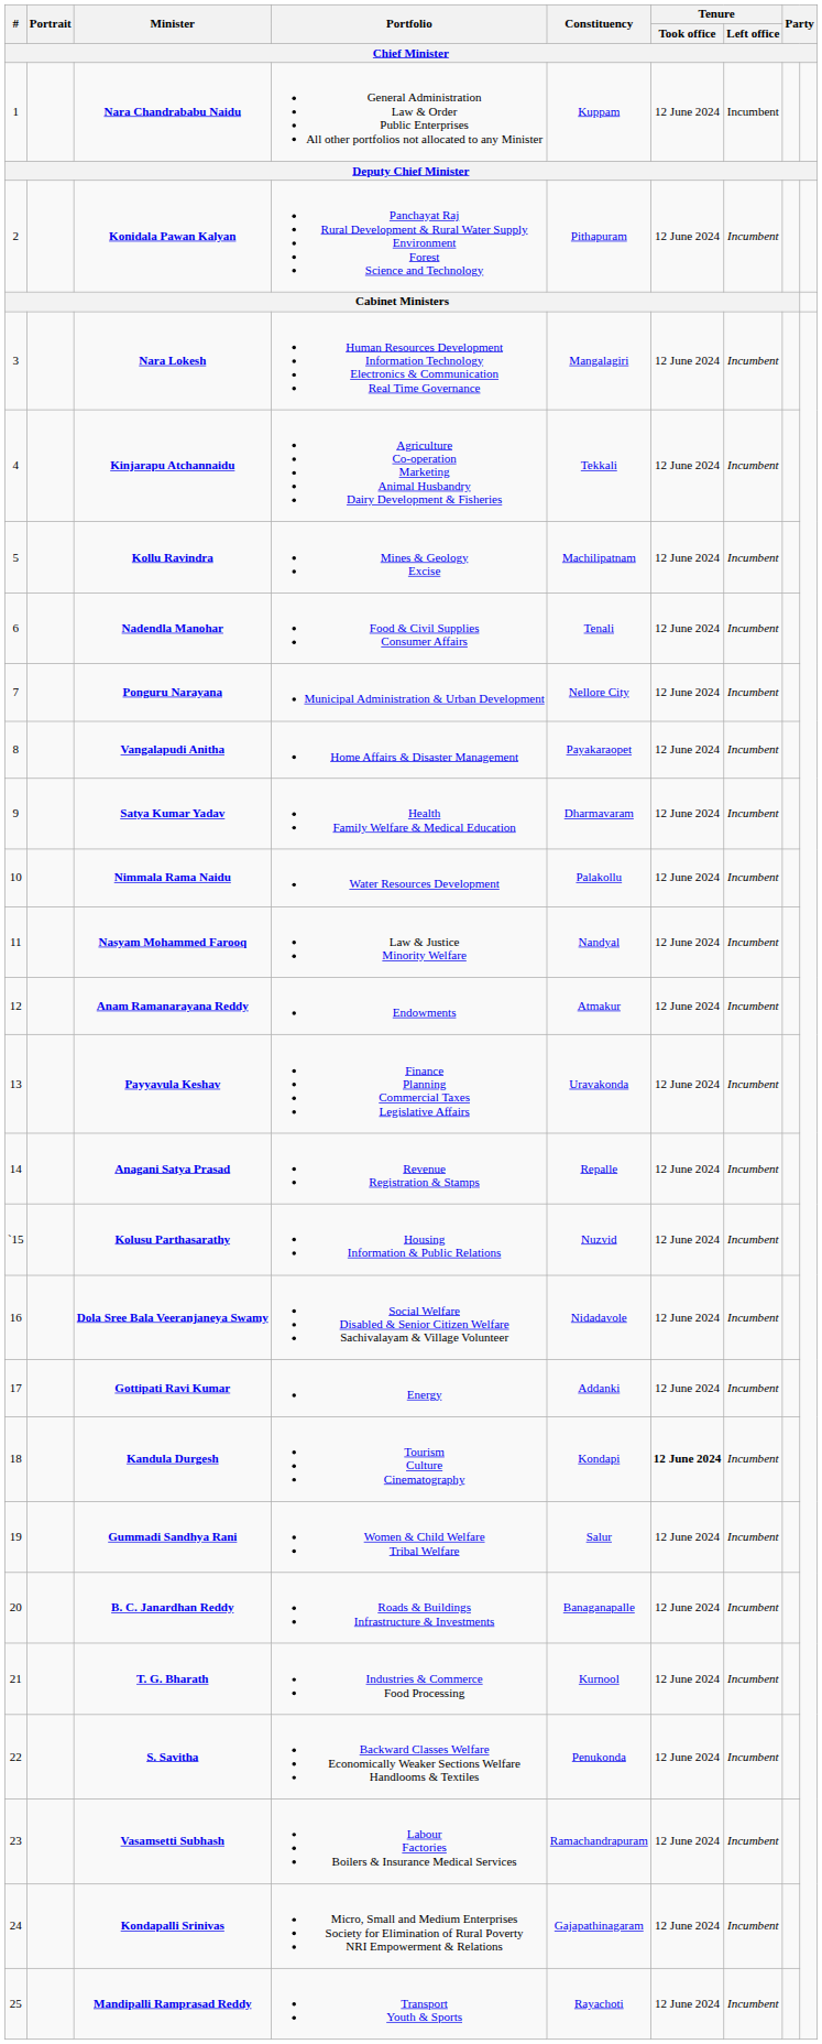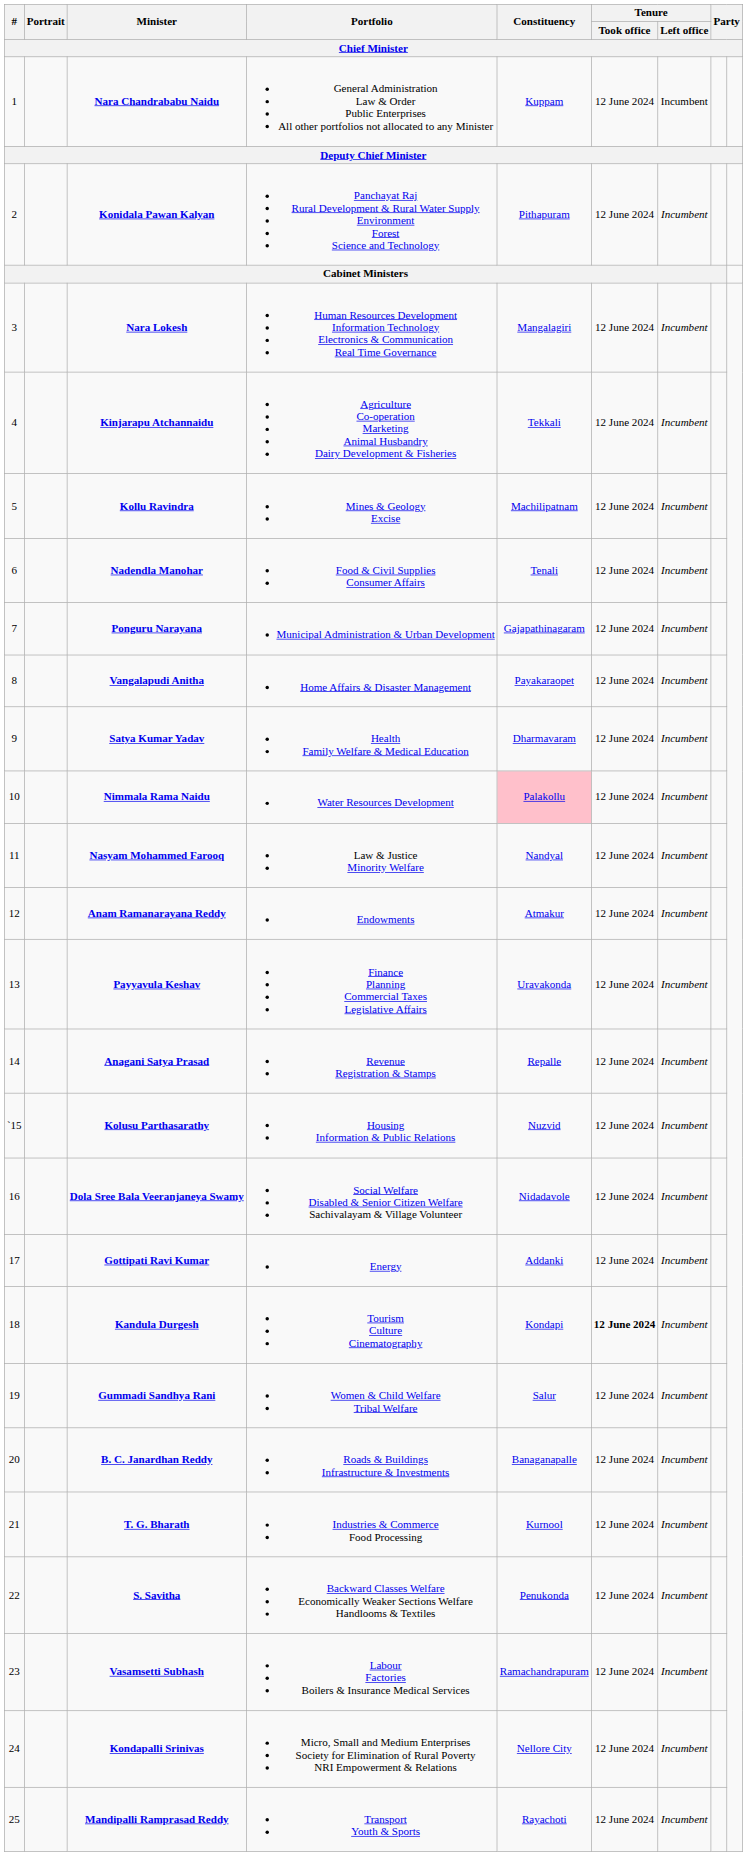Ponguru Narayana | Constituency: Nellore City -> Gajapathinagaram
Nimmala Rama Naidu | Constituency: no background -> pink background
Kondapalli Srinivas | Constituency: Gajapathinagaram -> Nellore City
